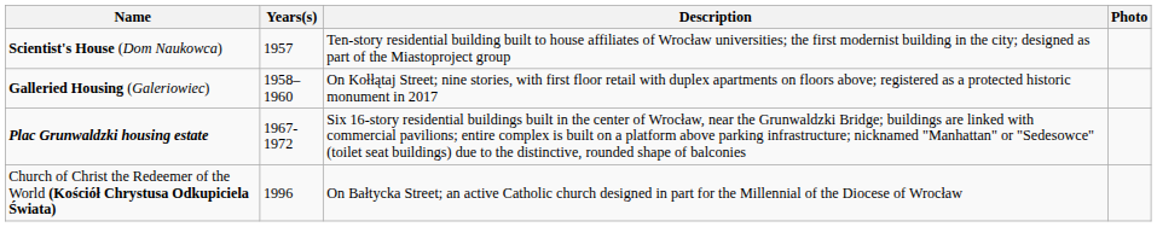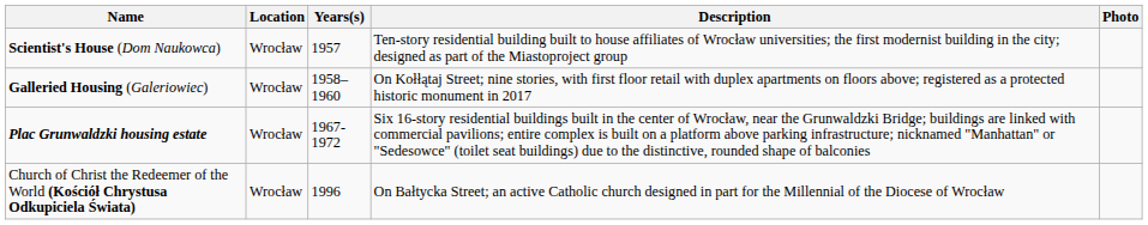+ column: Location | Wrocław | Wrocław | Wrocław | Wrocław
